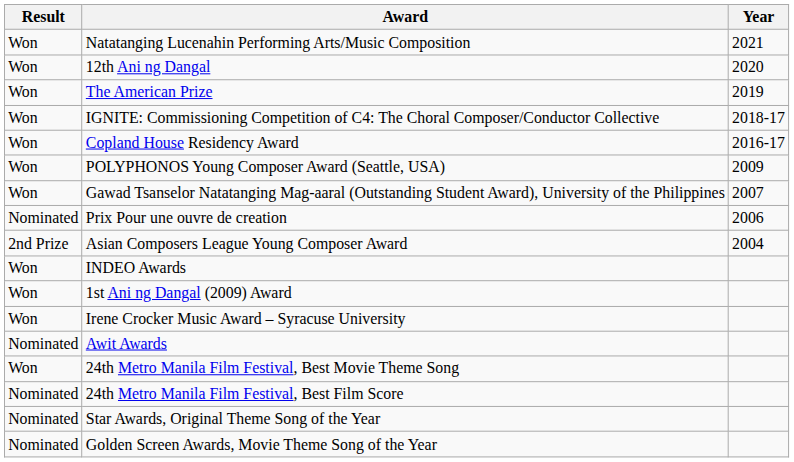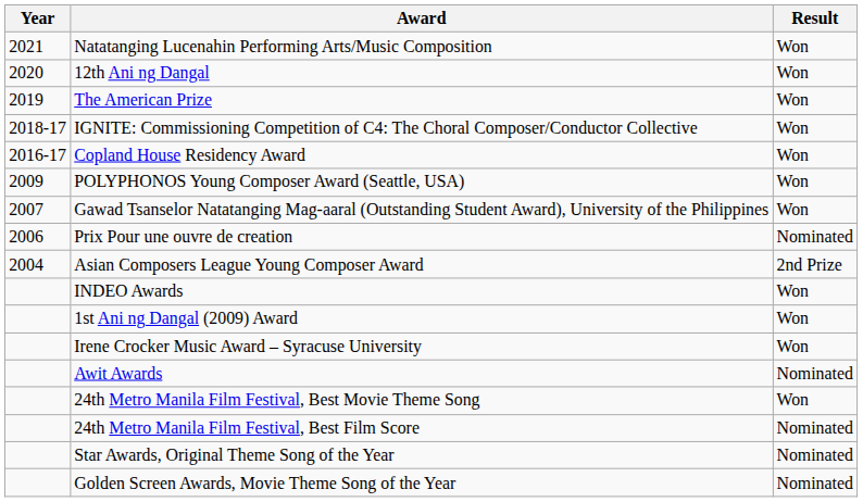columns swapped: Year <-> Result
